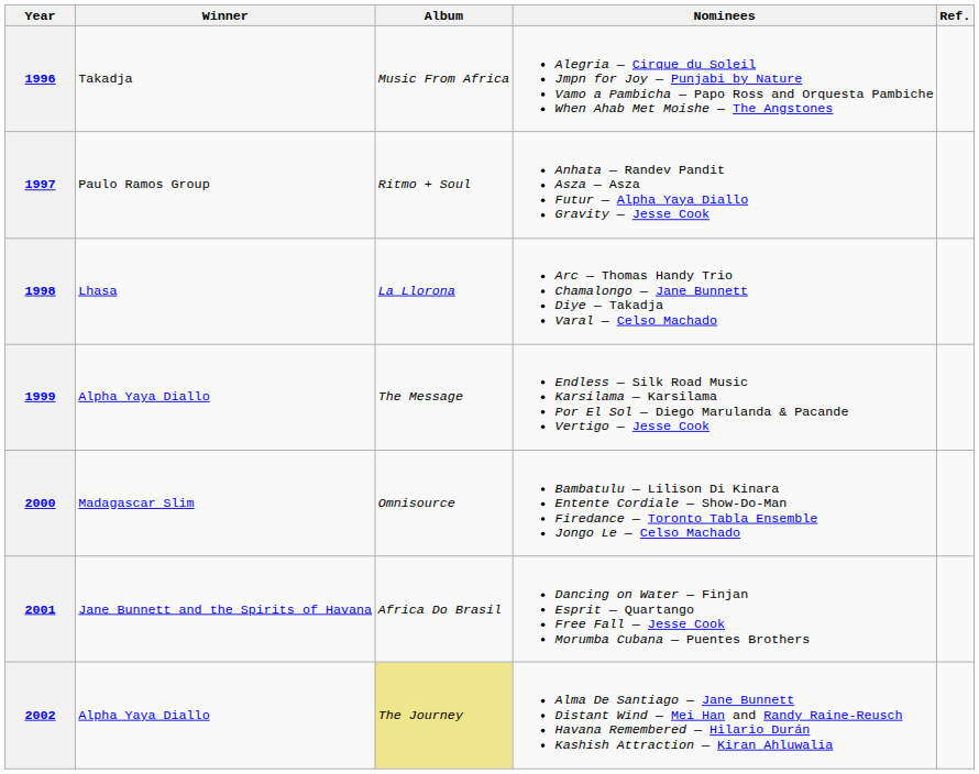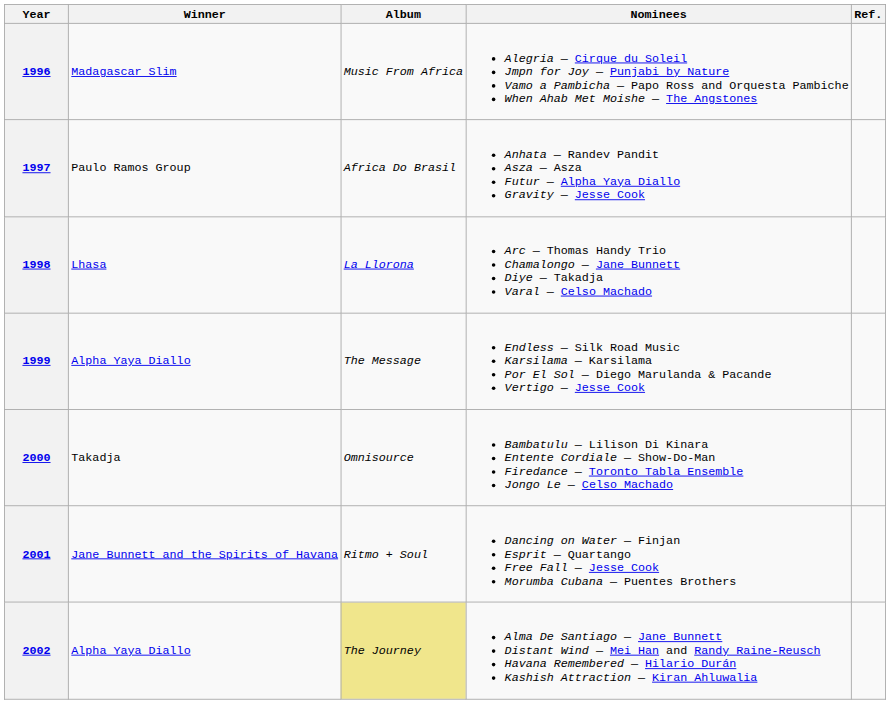1996 | Winner: Takadja -> Madagascar Slim
1997 | Album: Ritmo + Soul -> Africa Do Brasil
2000 | Winner: Madagascar Slim -> Takadja
2001 | Album: Africa Do Brasil -> Ritmo + Soul
